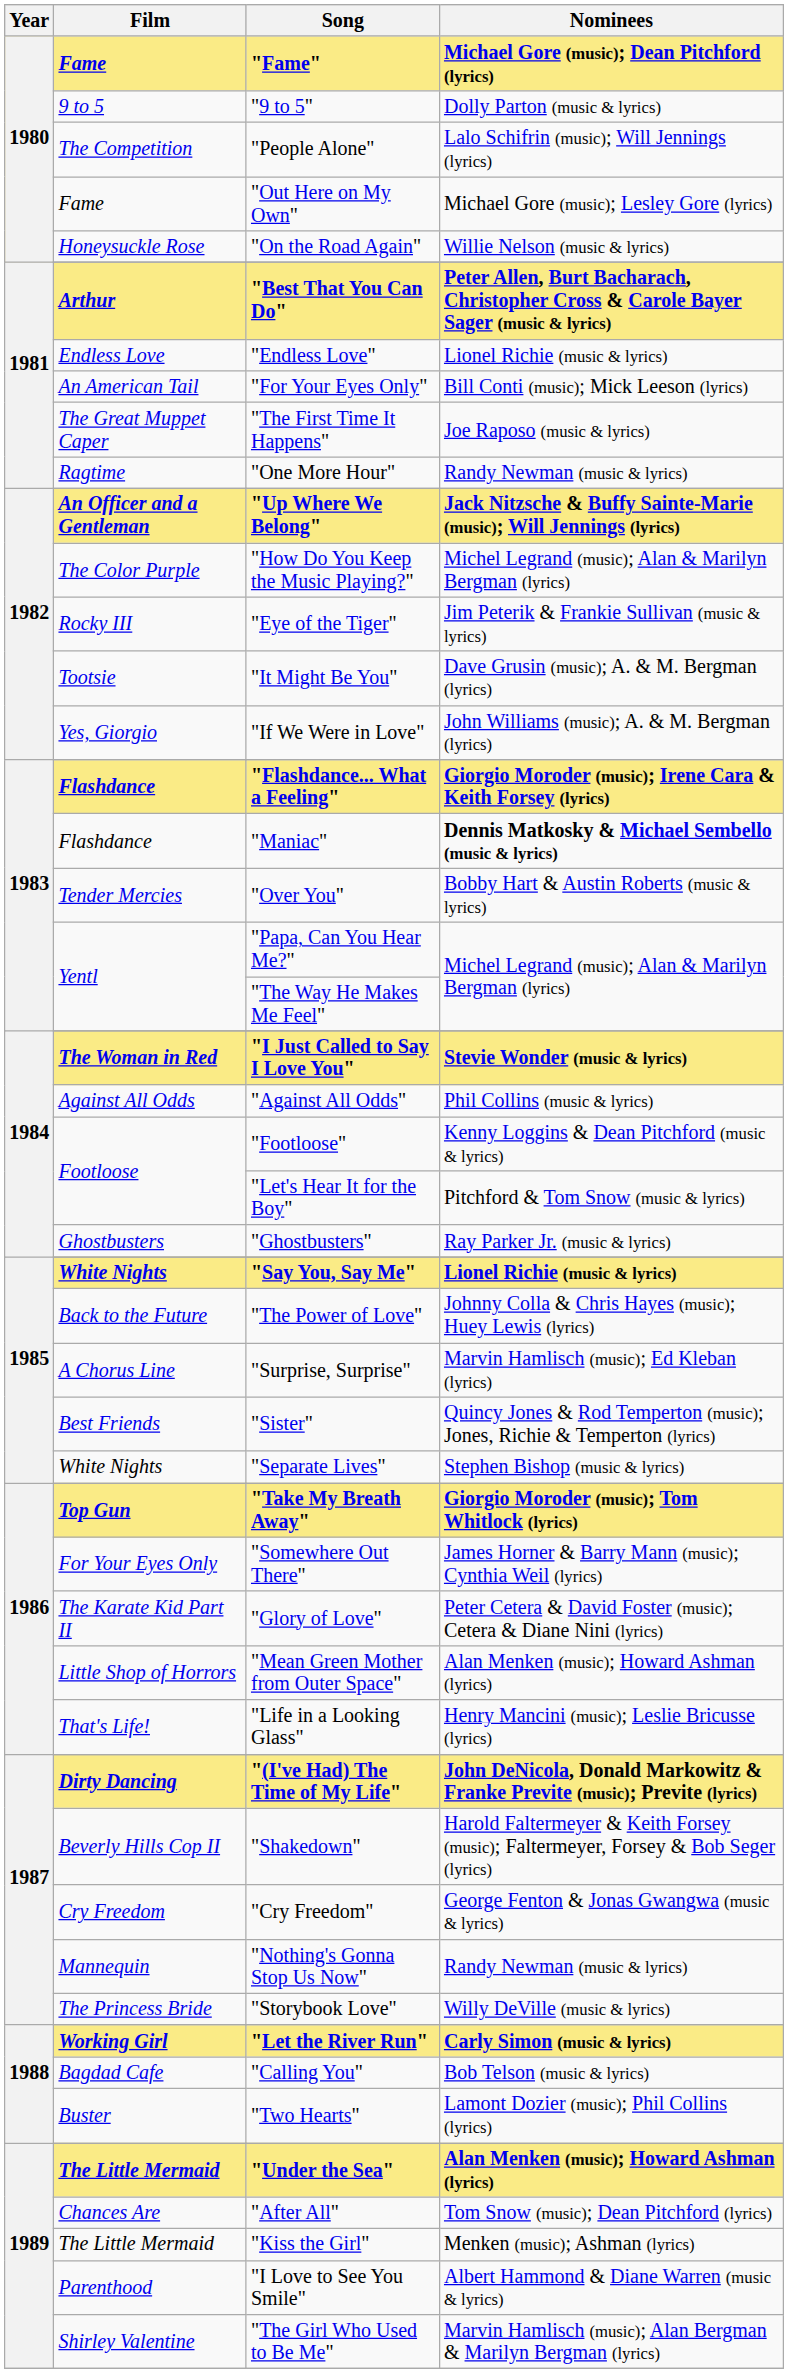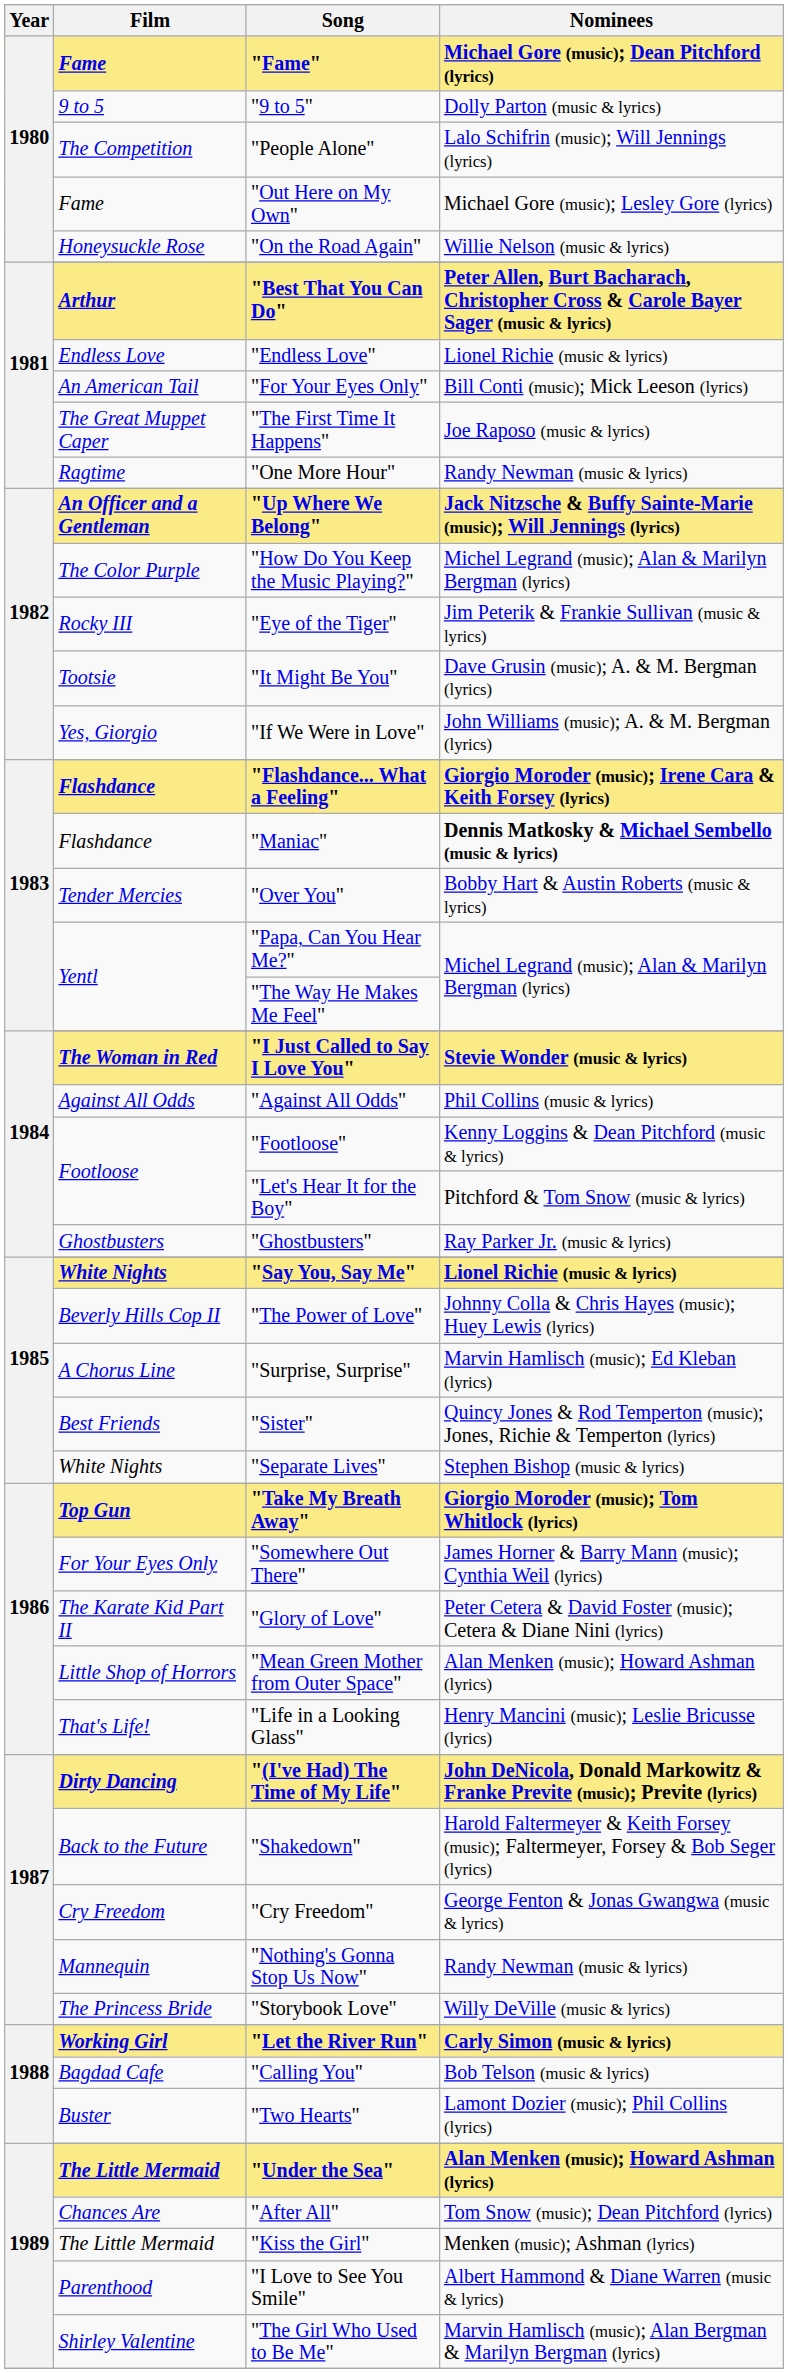"The Power of Love" | Film: Back to the Future -> Beverly Hills Cop II
"Shakedown" | Film: Beverly Hills Cop II -> Back to the Future
